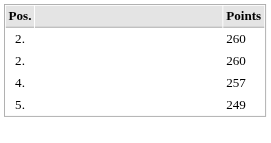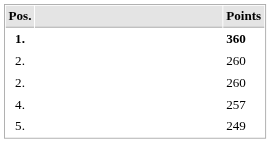+ row: 1. | 360
